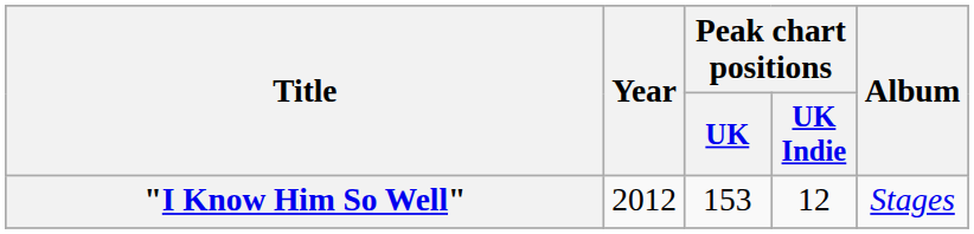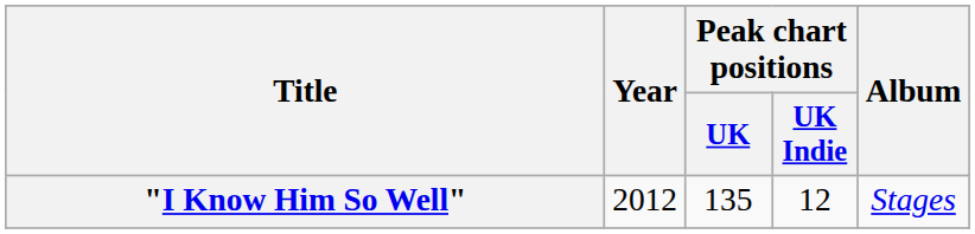"I Know Him So Well" | Peak chart positions / UK: 153 -> 135
